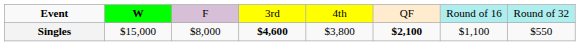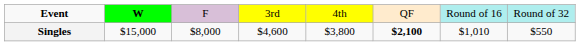Singles | column 4: bold -> normal
Singles | column 7: $1,100 -> $1,010
